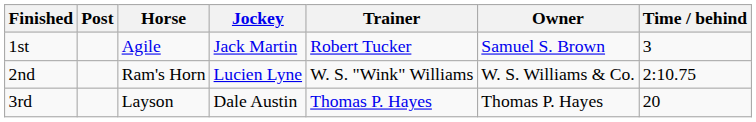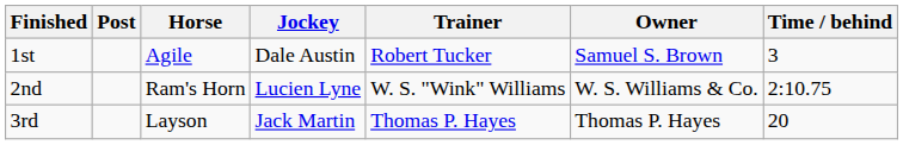1st | Jockey: Jack Martin -> Dale Austin
3rd | Jockey: Dale Austin -> Jack Martin
